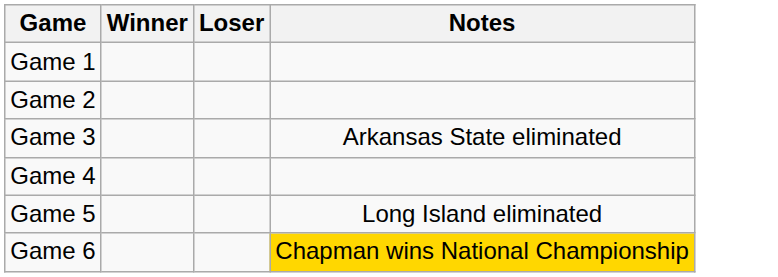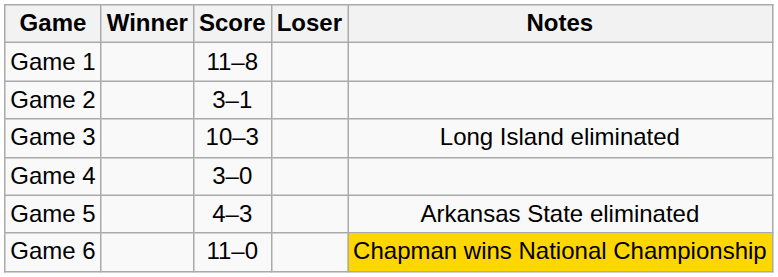+ column: Score | 11–8 | 3–1 | 10–3 | 3–0 | 4–3 | 11–0
Game 3 | Notes: Arkansas State eliminated -> Long Island eliminated
Game 5 | Notes: Long Island eliminated -> Arkansas State eliminated
